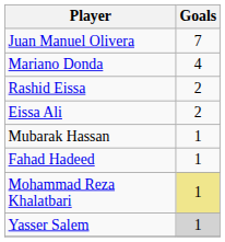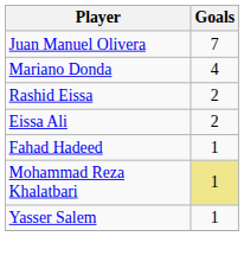- row: Mubarak Hassan | 1
Yasser Salem | Goals: lightgrey background -> no background
